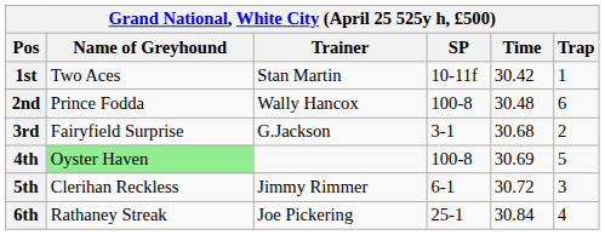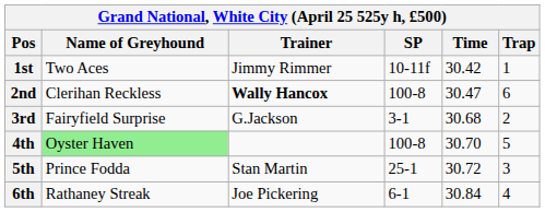1st | Trainer: Stan Martin -> Jimmy Rimmer
2nd | Name of Greyhound: Prince Fodda -> Clerihan Reckless
2nd | Trainer: normal -> bold
2nd | Time: 30.48 -> 30.47
4th | Time: 30.69 -> 30.70
5th | Name of Greyhound: Clerihan Reckless -> Prince Fodda
5th | Trainer: Jimmy Rimmer -> Stan Martin
5th | SP: 6-1 -> 25-1
6th | SP: 25-1 -> 6-1
